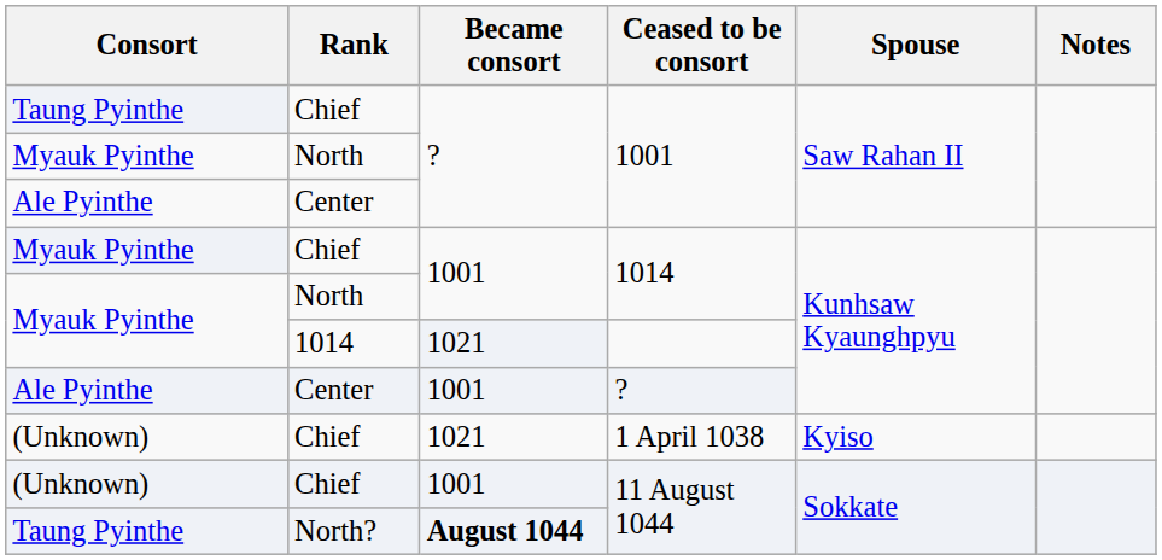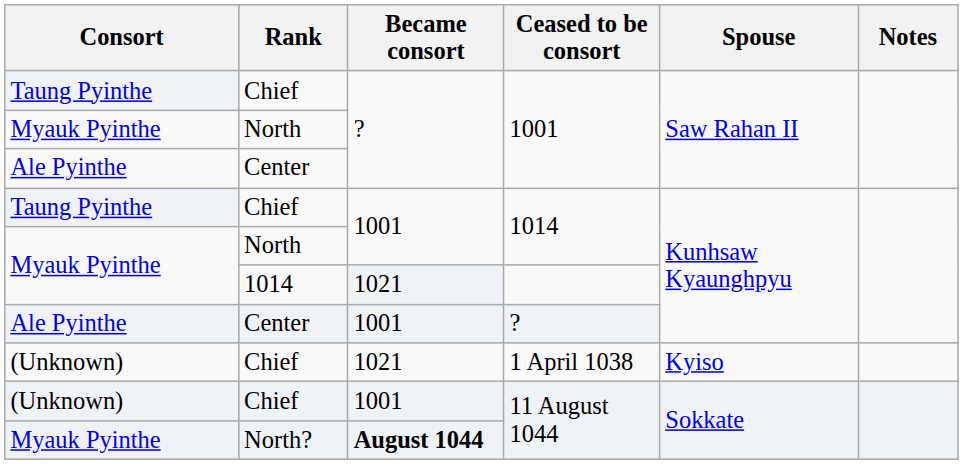Chief / 1014 | Consort: Myauk Pyinthe -> Taung Pyinthe
North? / 11 August 1044 | Consort: Taung Pyinthe -> Myauk Pyinthe
